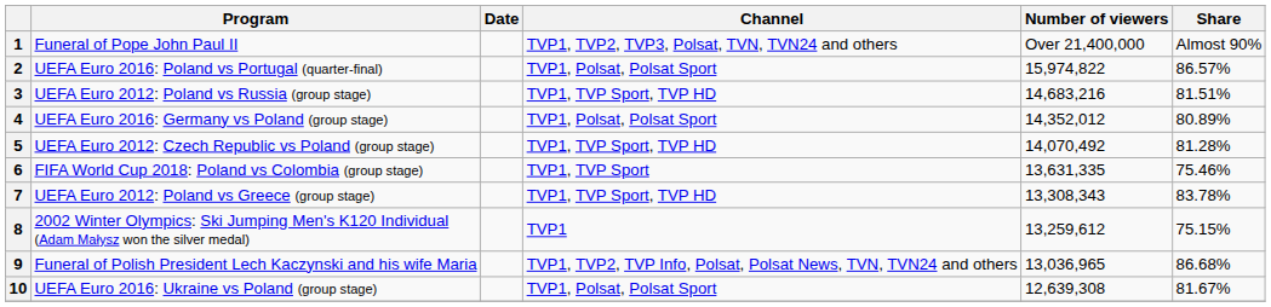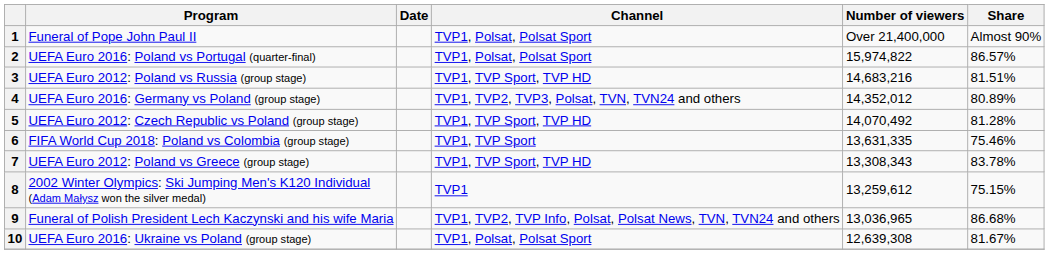1 | Channel: TVP1, TVP2, TVP3, Polsat, TVN, TVN24 and others -> TVP1, Polsat, Polsat Sport
4 | Channel: TVP1, Polsat, Polsat Sport -> TVP1, TVP2, TVP3, Polsat, TVN, TVN24 and others
